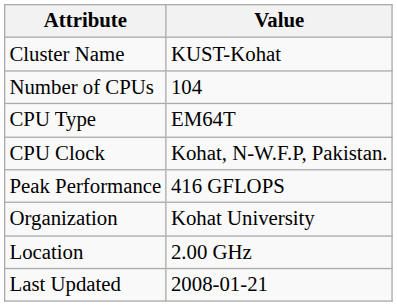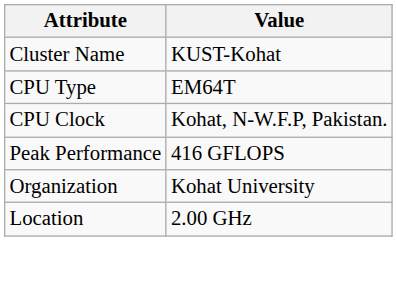- row: Number of CPUs | 104
- row: Last Updated | 2008-01-21
